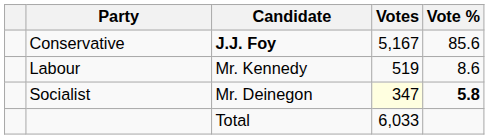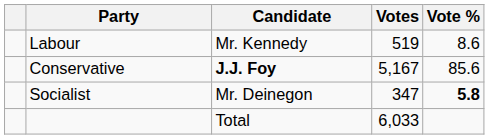rows swapped: Conservative <-> Labour
Socialist | Votes: lightyellow background -> no background
